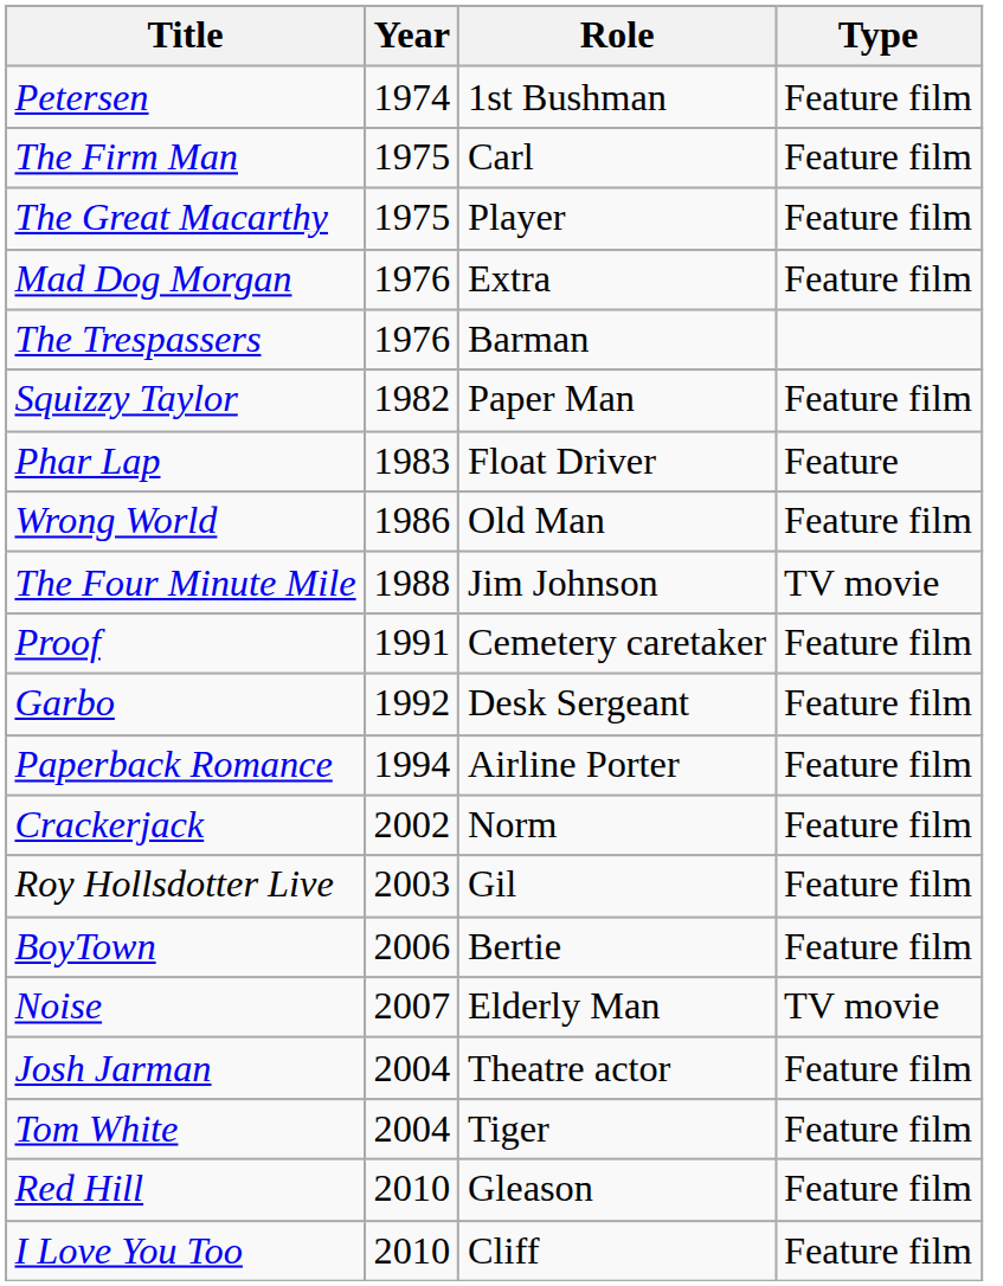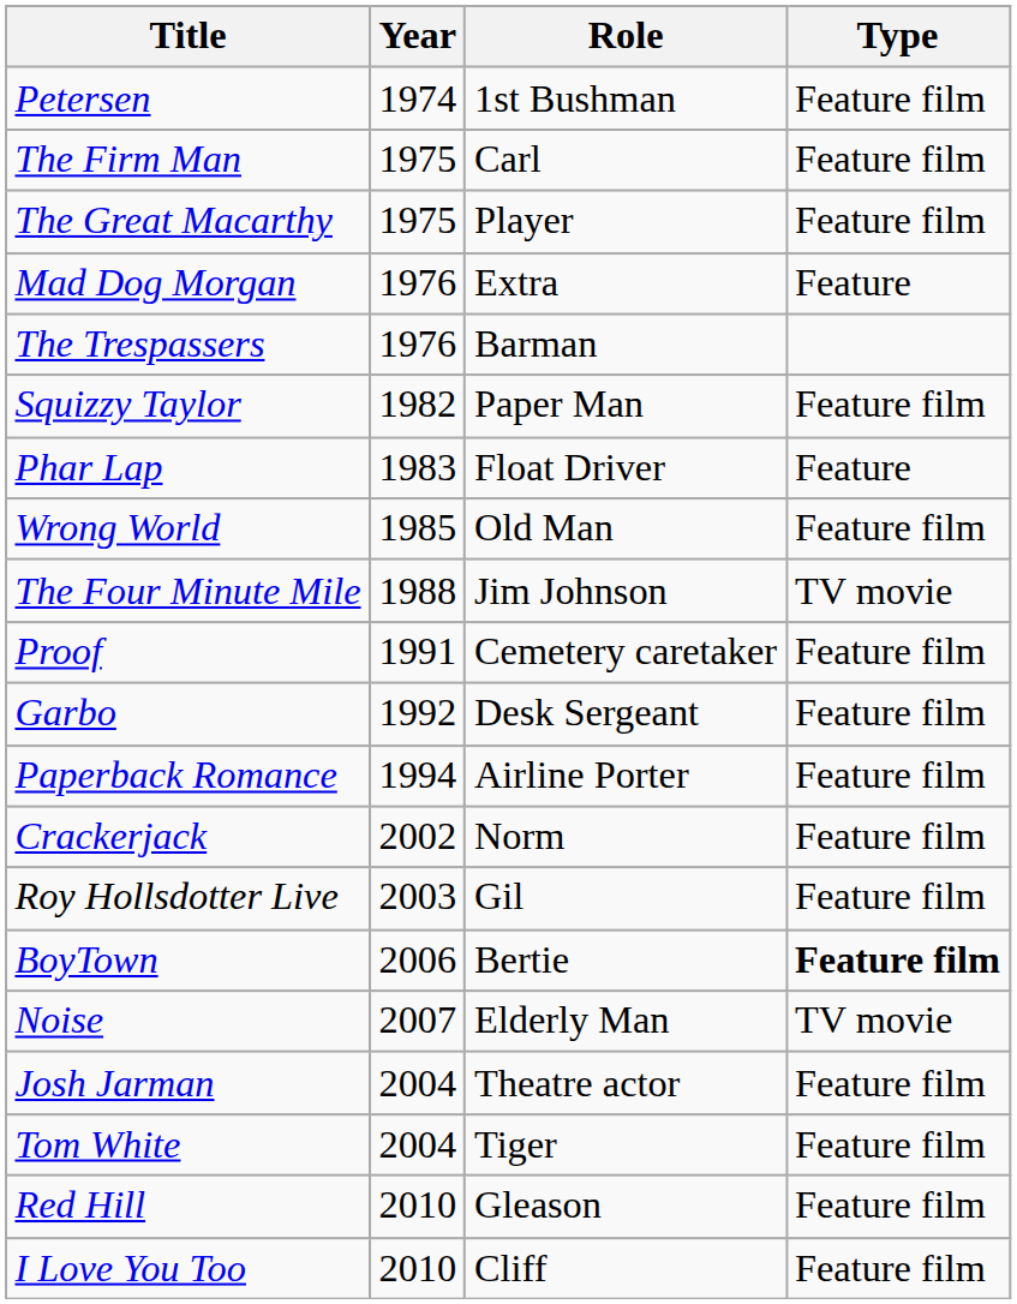Mad Dog Morgan | Type: Feature film -> Feature
Wrong World | Year: 1986 -> 1985
BoyTown | Type: normal -> bold
